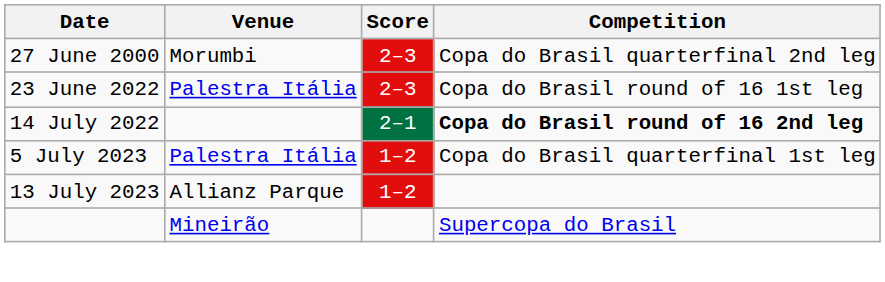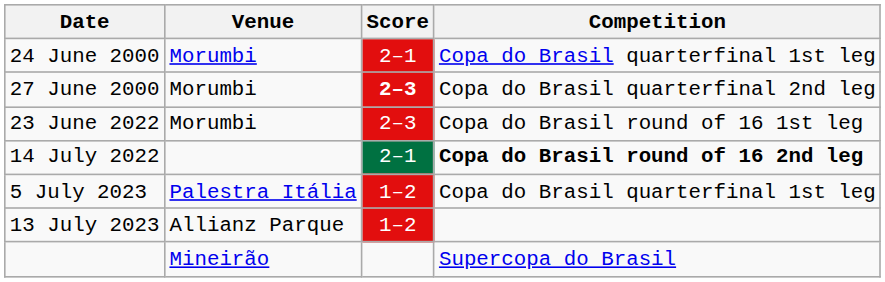+ row: 24 June 2000 | Morumbi | 2–1 | Copa do Brasil quarterfinal 1st leg
27 June 2000 | Score: normal -> bold
23 June 2022 | Venue: Palestra Itália -> Morumbi
